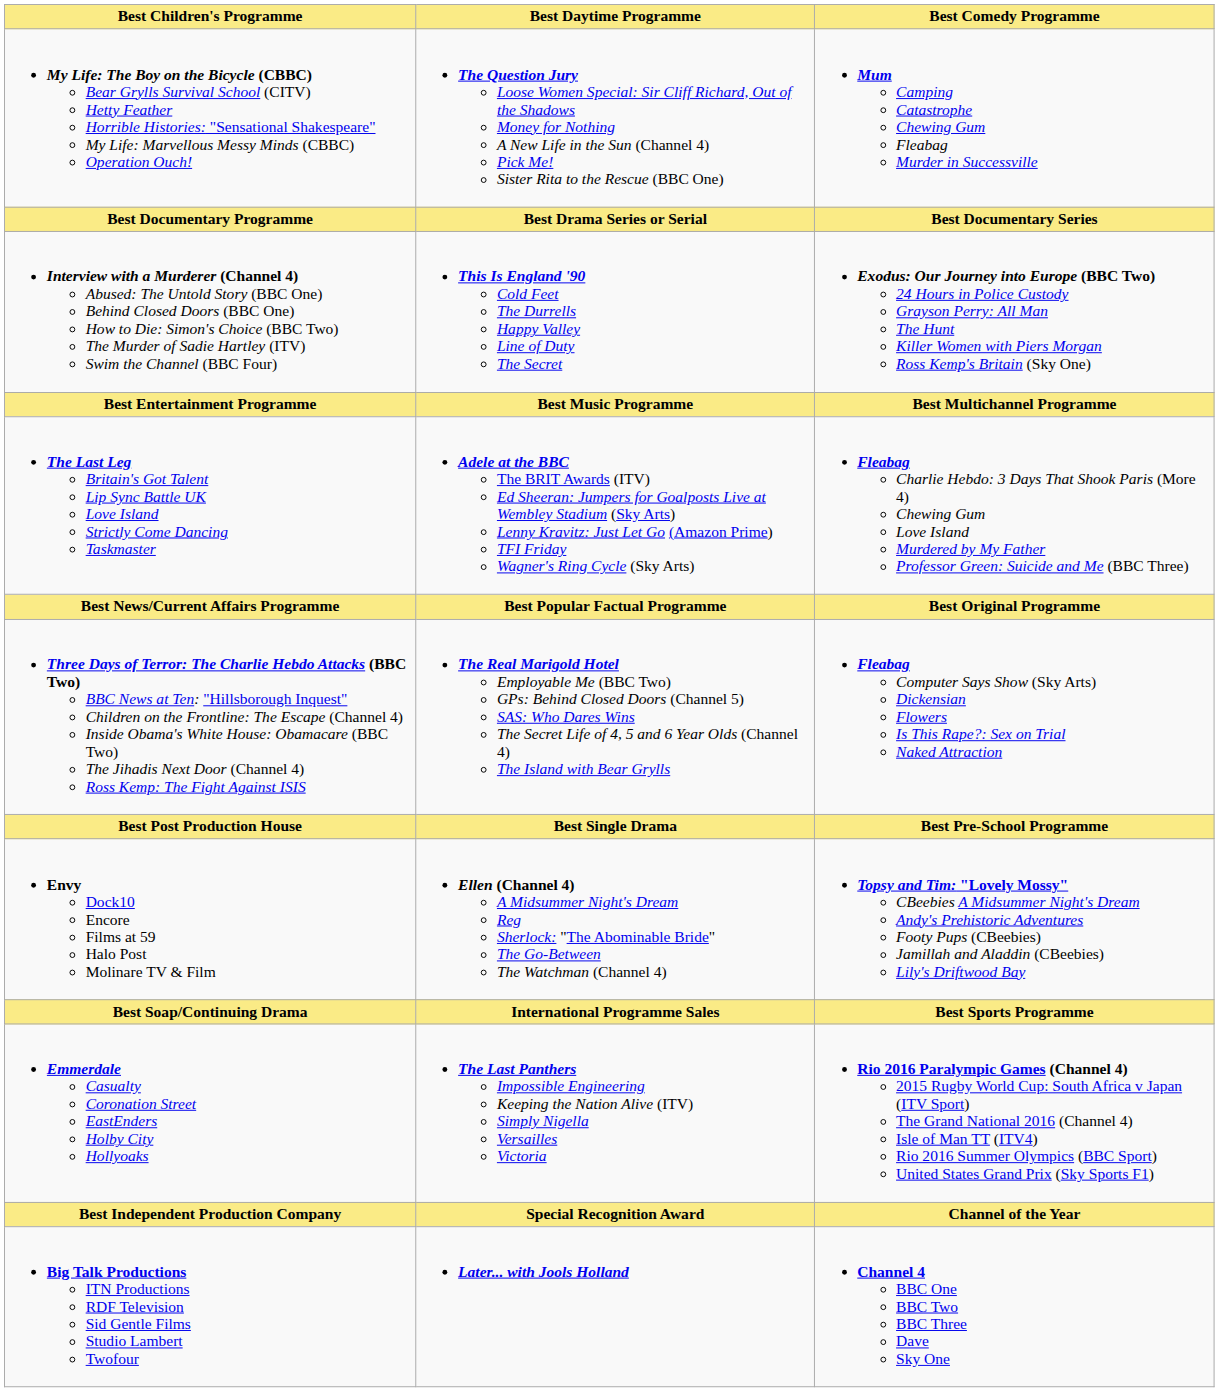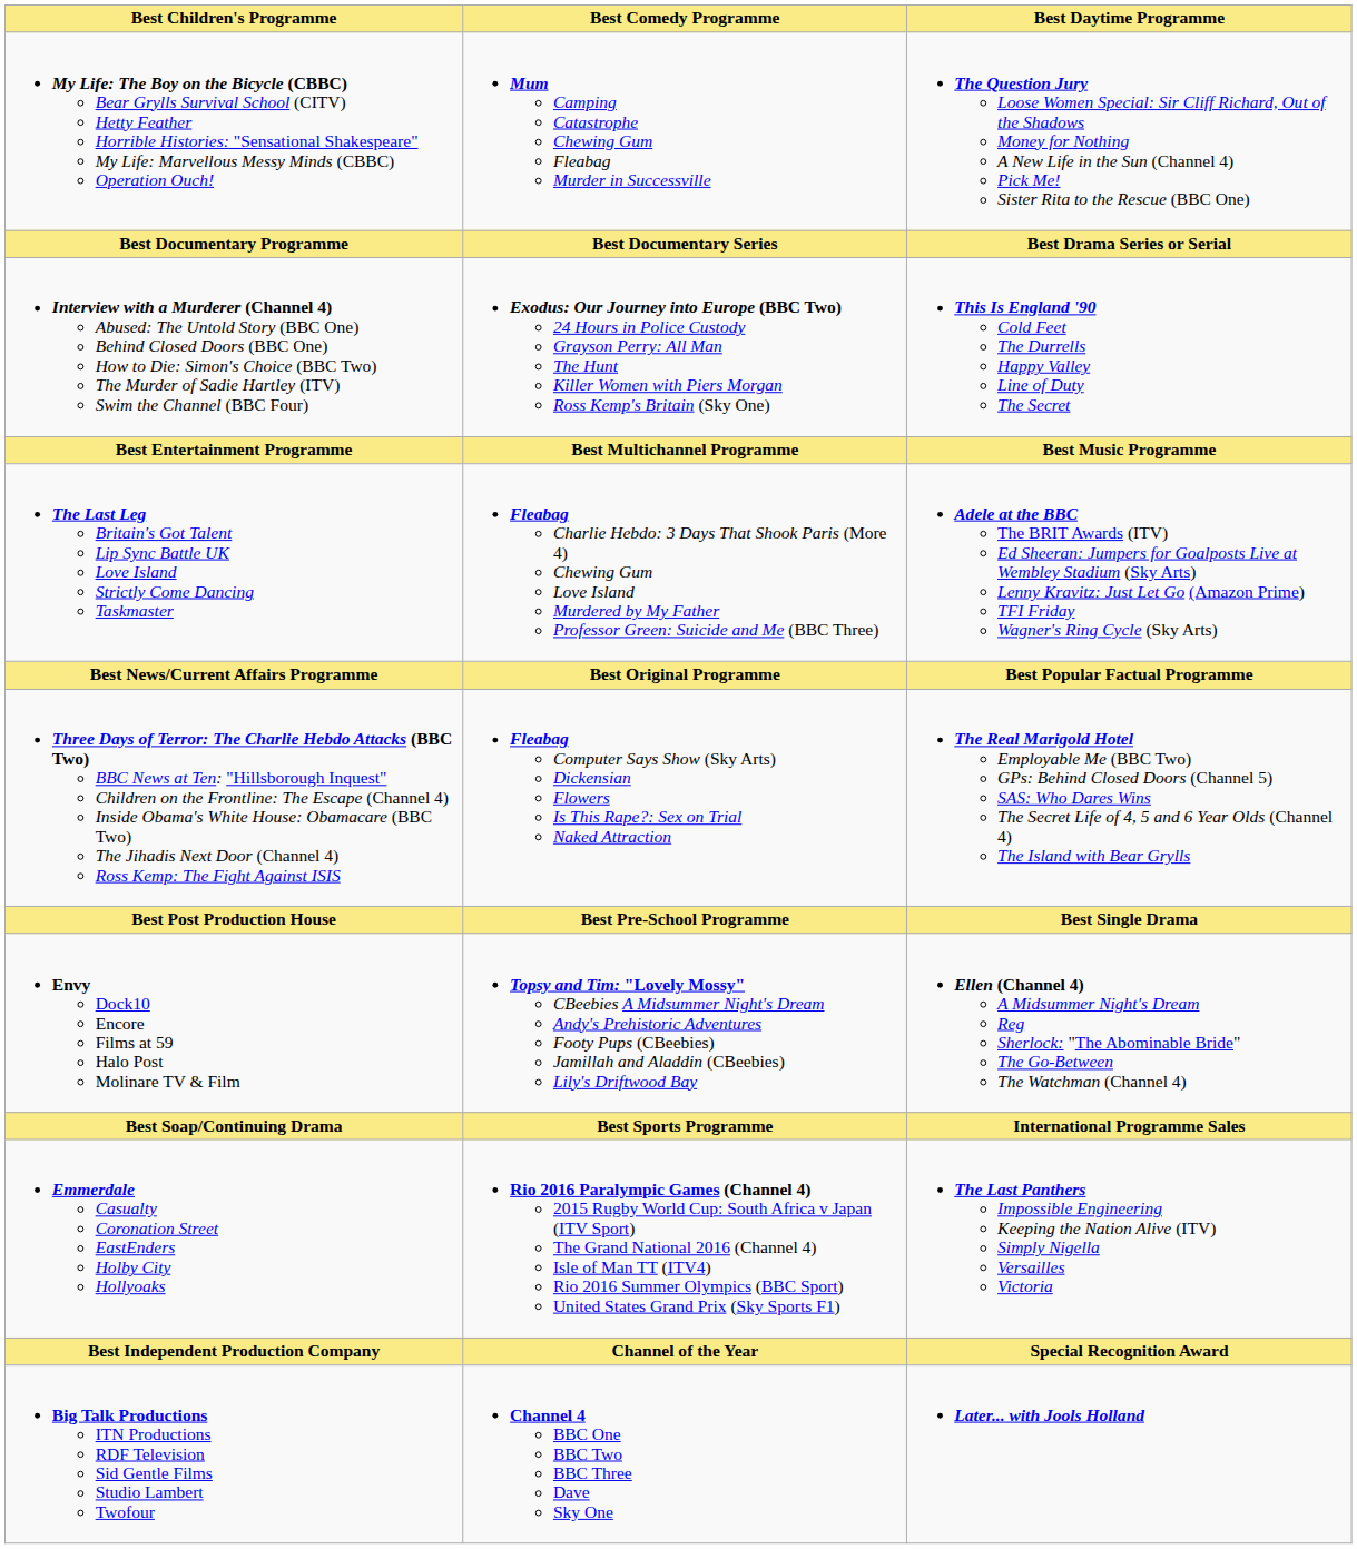columns swapped: Best Comedy Programme <-> Best Daytime Programme
